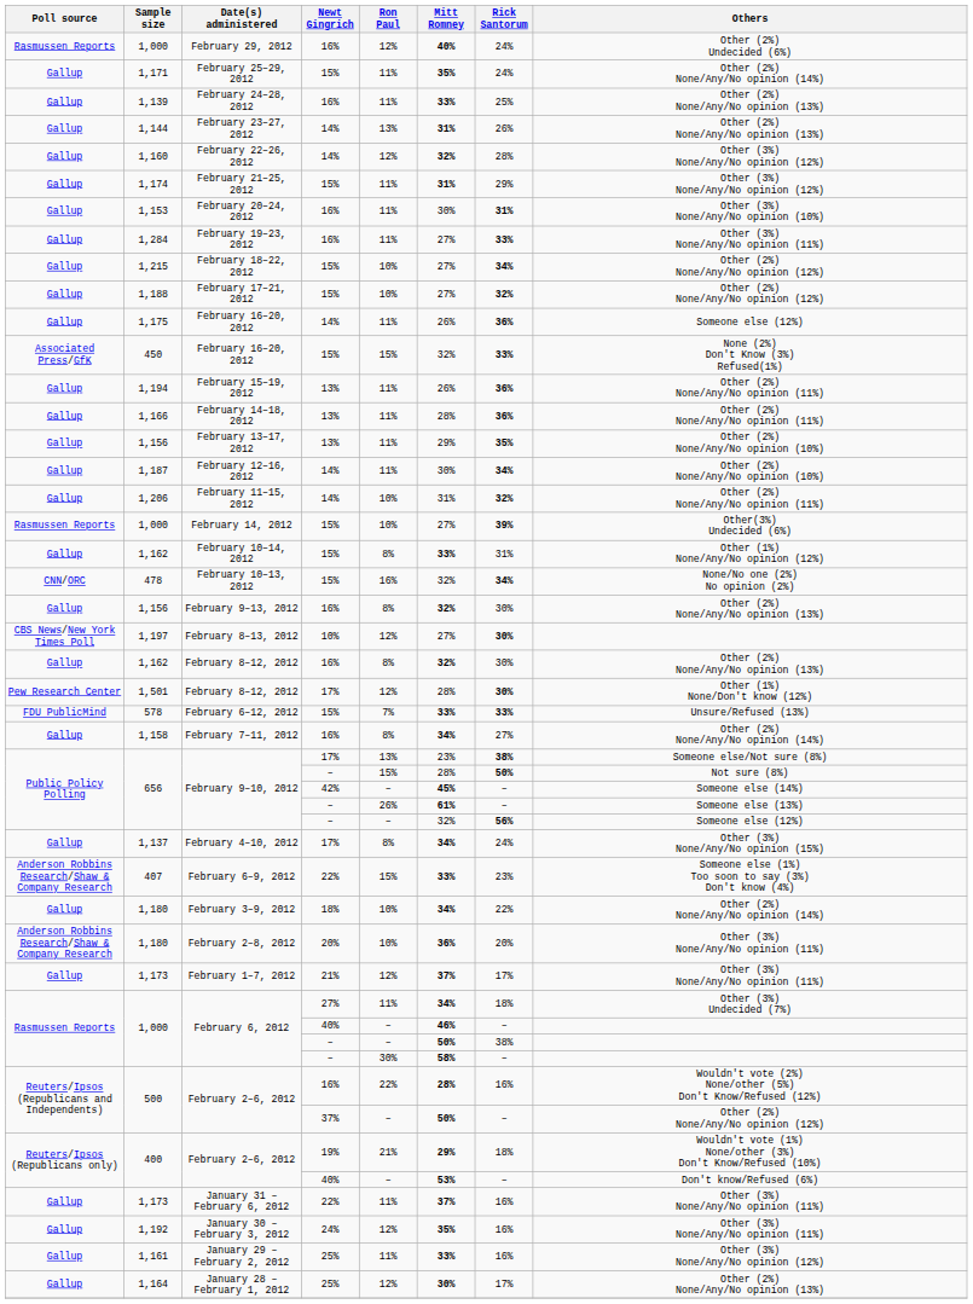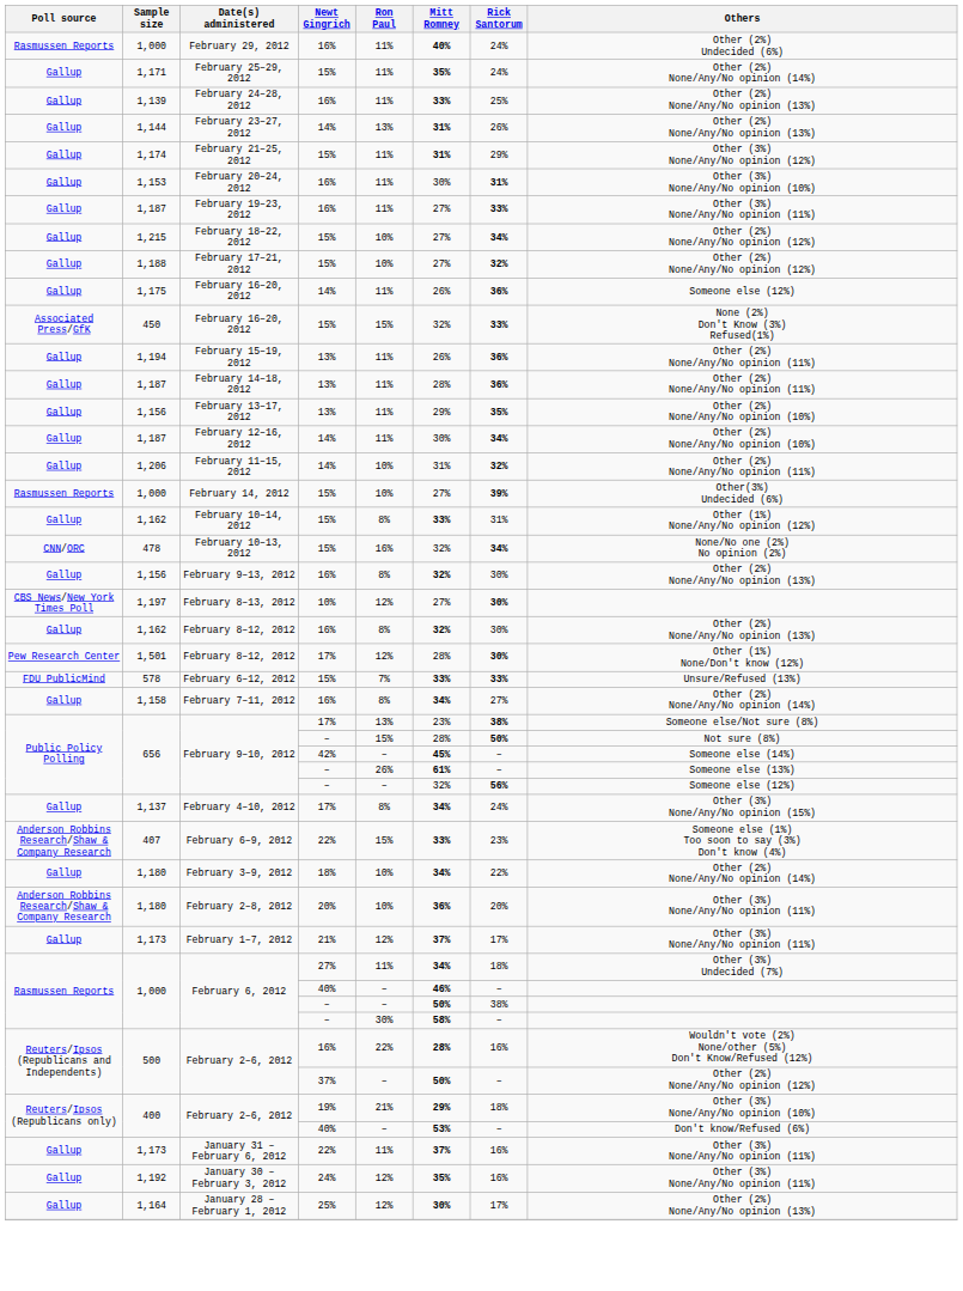February 29, 2012 | Ron Paul: 12% -> 11%
- row: Gallup | 1,160 | February 22–26, 2012 | 14% | 12% | 32% | 28% | Other (3%) None/Any/No opinion (12%)
February 19–23, 2012 | Sample size: 1,284 -> 1,187
February 14–18, 2012 | Sample size: 1,166 -> 1,187
February 2–6, 2012 / 19% | Others: Wouldn't vote (1%) None/other (3%) Don't Know/Refused (10%) -> Other (3%) None/Any/No opinion (10%)
- row: Gallup | 1,161 | January 29 – February 2, 2012 | 25% | 11% | 33% | 16% | Other (3%) None/Any/No opinion (12%)
